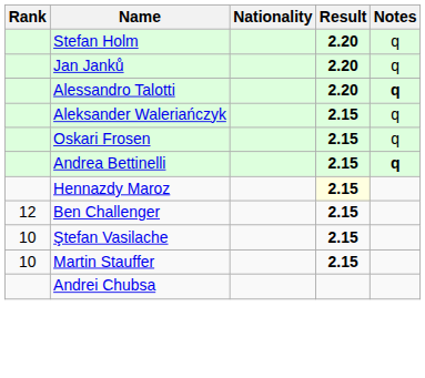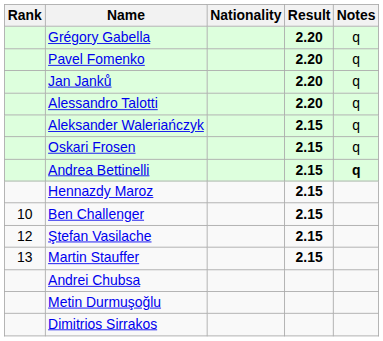+ row: Grégory Gabella | 2.20 | q
- row: Stefan Holm | 2.20 | q
+ row: Pavel Fomenko | 2.20 | q
Alessandro Talotti | Notes: bold -> normal
Hennazdy Maroz | Result: lightyellow background -> no background
Ben Challenger | Rank: 12 -> 10
Ştefan Vasilache | Rank: 10 -> 12
Martin Stauffer | Rank: 10 -> 13
+ row: Metin Durmuşoğlu
+ row: Dimitrios Sirrakos
